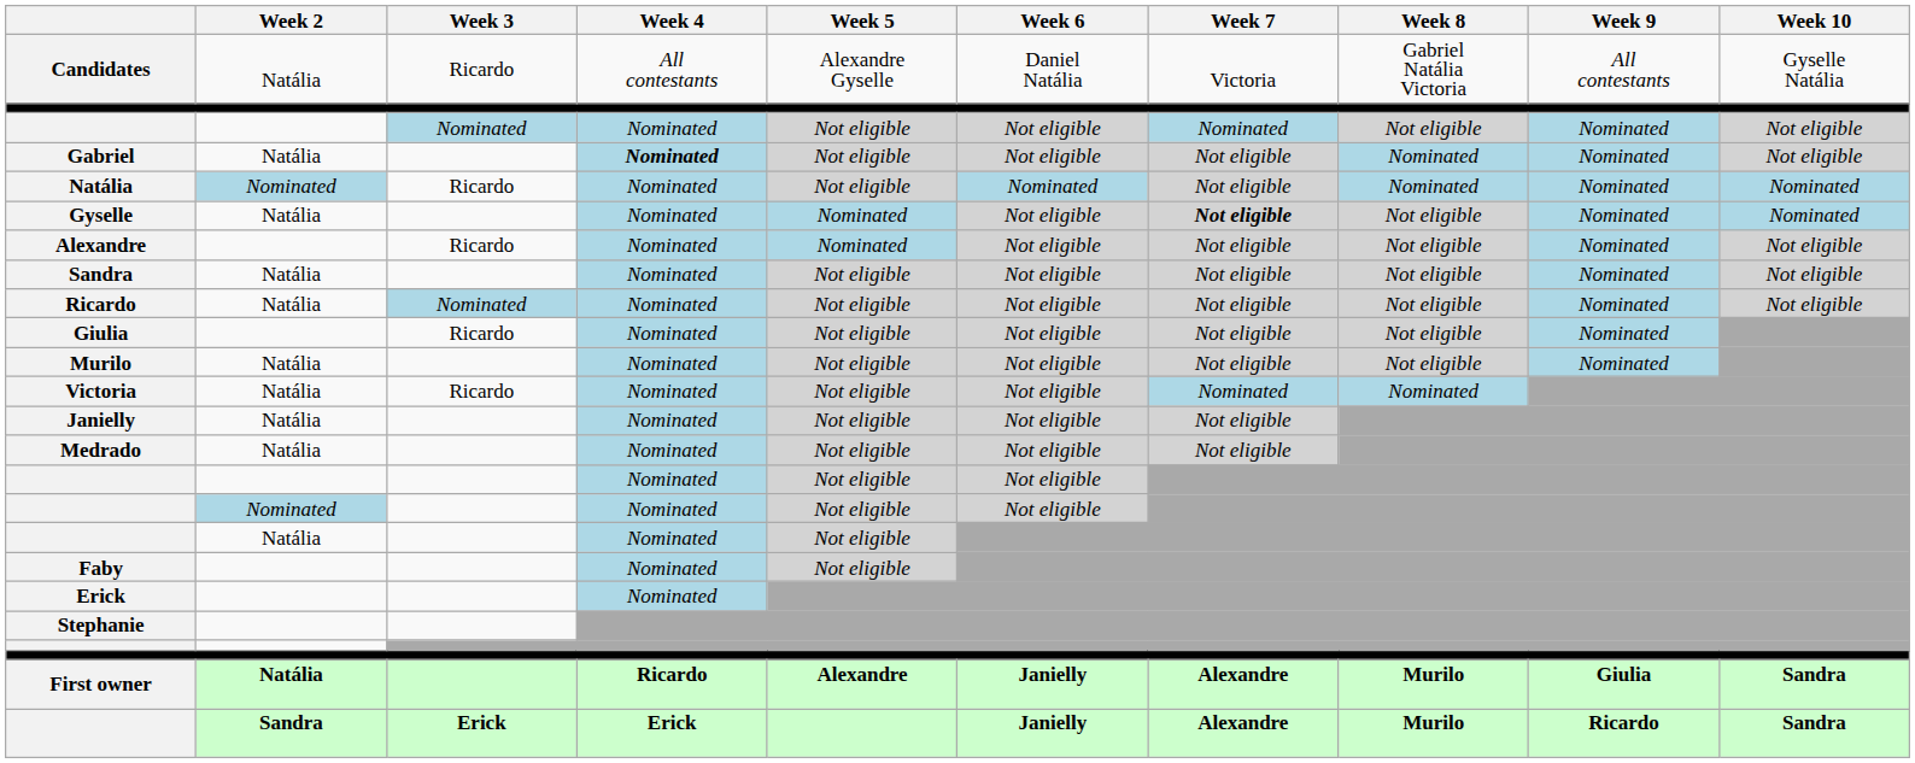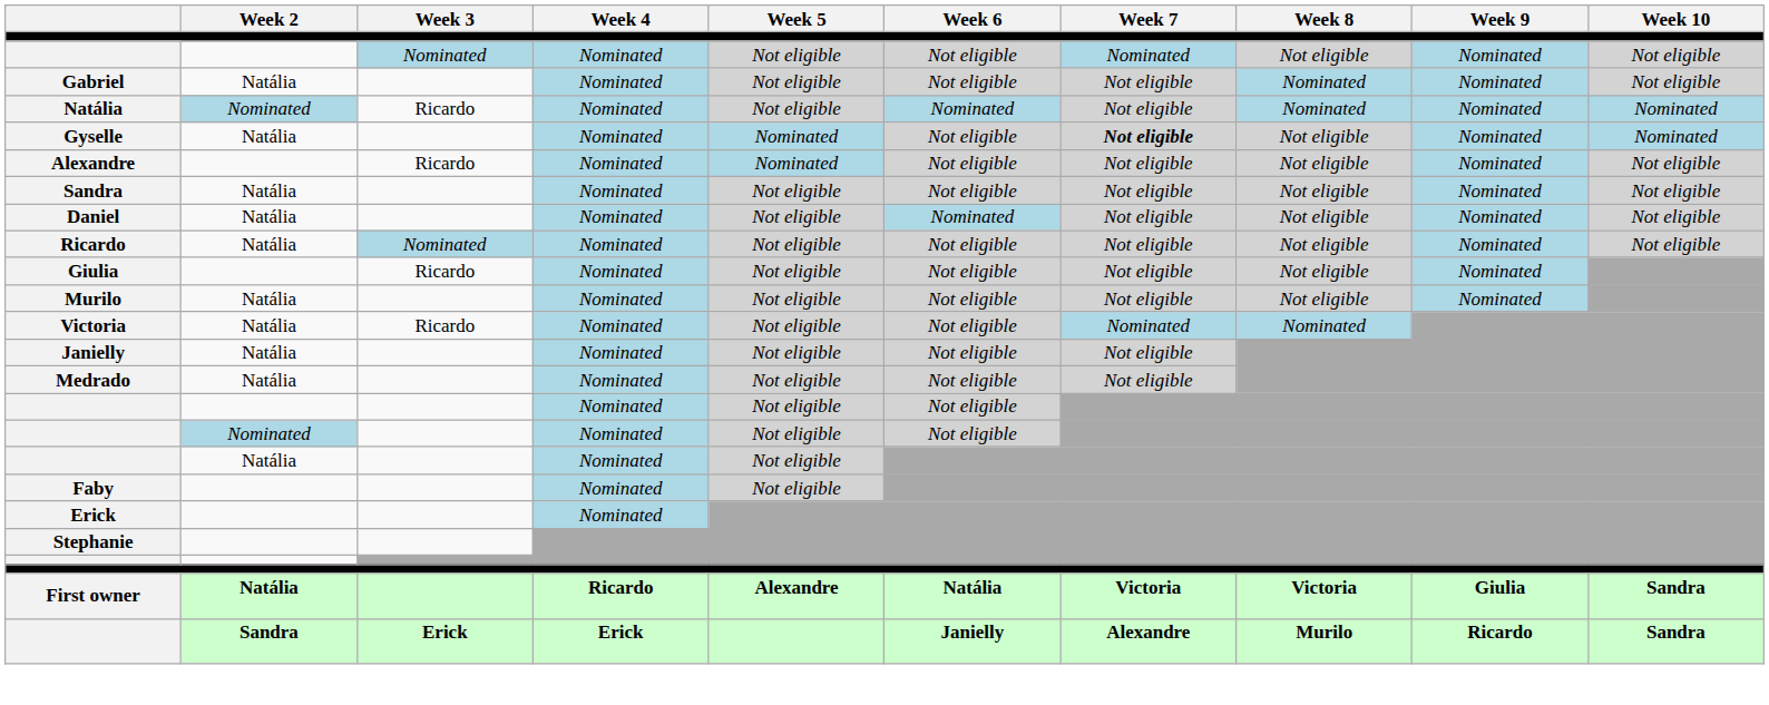- row: Candidates | Natália | Ricardo | All contestants | Alexandre Gyselle | Daniel Natália | Victoria | Gabriel Natália Victoria | All contestants | Gyselle Natália
Gabriel | Week 4: bold -> normal
+ row: Daniel | Natália | Nominated | Not eligible | Nominated | Not eligible | Not eligible | Nominated | Not eligible
First owner | Week 6: Janielly -> Natália
First owner | Week 7: Alexandre -> Victoria
First owner | Week 8: Murilo -> Victoria
